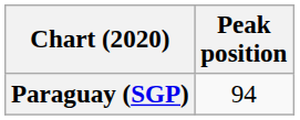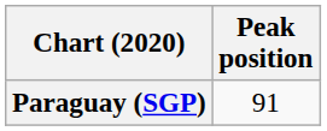Paraguay (SGP) | Peak position: 94 -> 91
